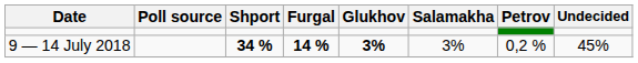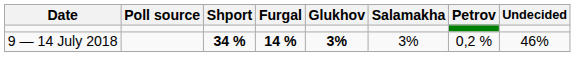9 — 14 July 2018 | Undecided: 45% -> 46%
